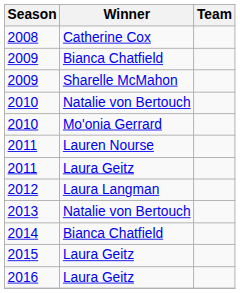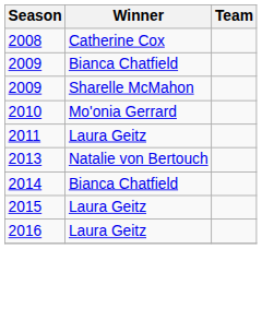- row: 2010 | Natalie von Bertouch
- row: 2011 | Lauren Nourse
- row: 2012 | Laura Langman
